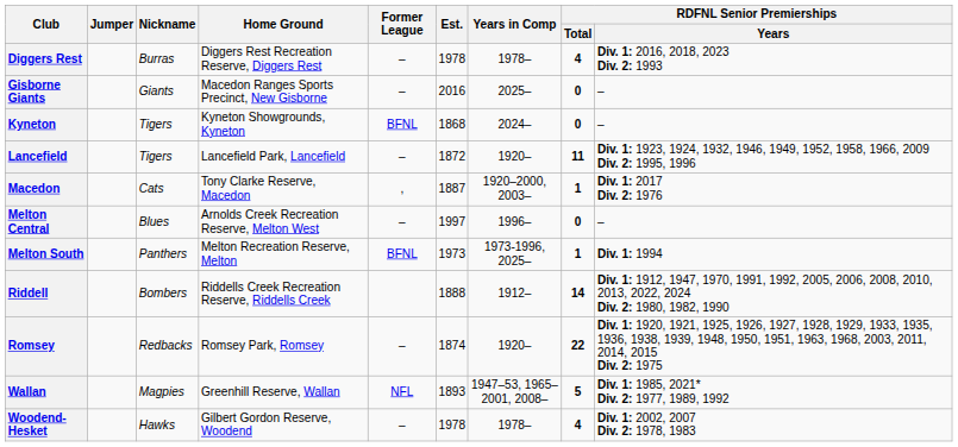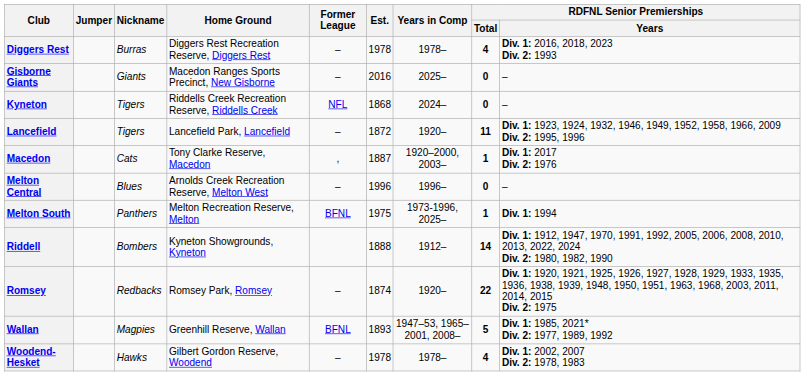Kyneton | Home Ground: Kyneton Showgrounds, Kyneton -> Riddells Creek Recreation Reserve, Riddells Creek
Kyneton | Former League: BFNL -> NFL
Melton Central | Est.: 1997 -> 1996
Melton South | Est.: 1973 -> 1975
Riddell | Home Ground: Riddells Creek Recreation Reserve, Riddells Creek -> Kyneton Showgrounds, Kyneton
Wallan | Former League: NFL -> BFNL
